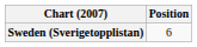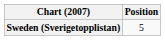Sweden (Sverigetopplistan) | Position: 6 -> 5
